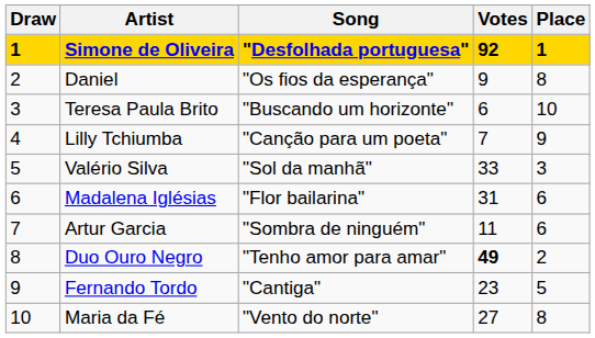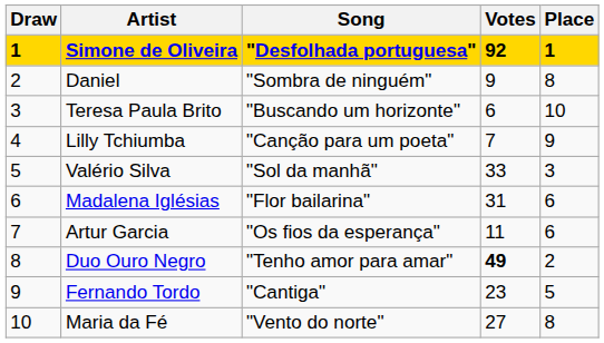Daniel | Song: "Os fios da esperança" -> "Sombra de ninguém"
Artur Garcia | Song: "Sombra de ninguém" -> "Os fios da esperança"
